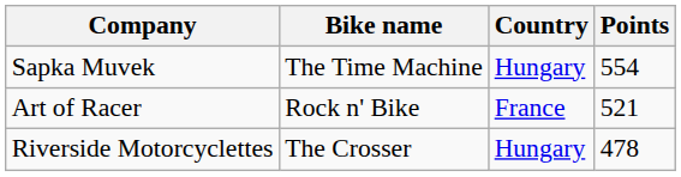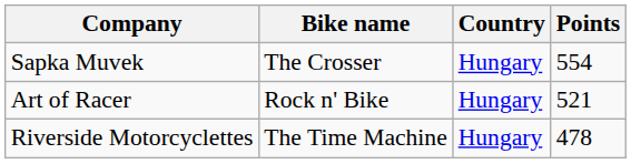Sapka Muvek | Bike name: The Time Machine -> The Crosser
Art of Racer | Country: France -> Hungary
Riverside Motorcyclettes | Bike name: The Crosser -> The Time Machine
